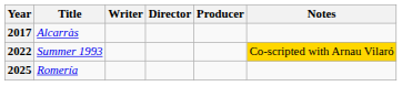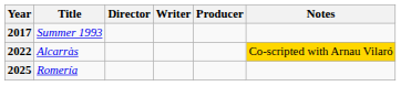columns swapped: Director <-> Writer
2017 | Title: Alcarràs -> Summer 1993
2022 | Title: Summer 1993 -> Alcarràs
